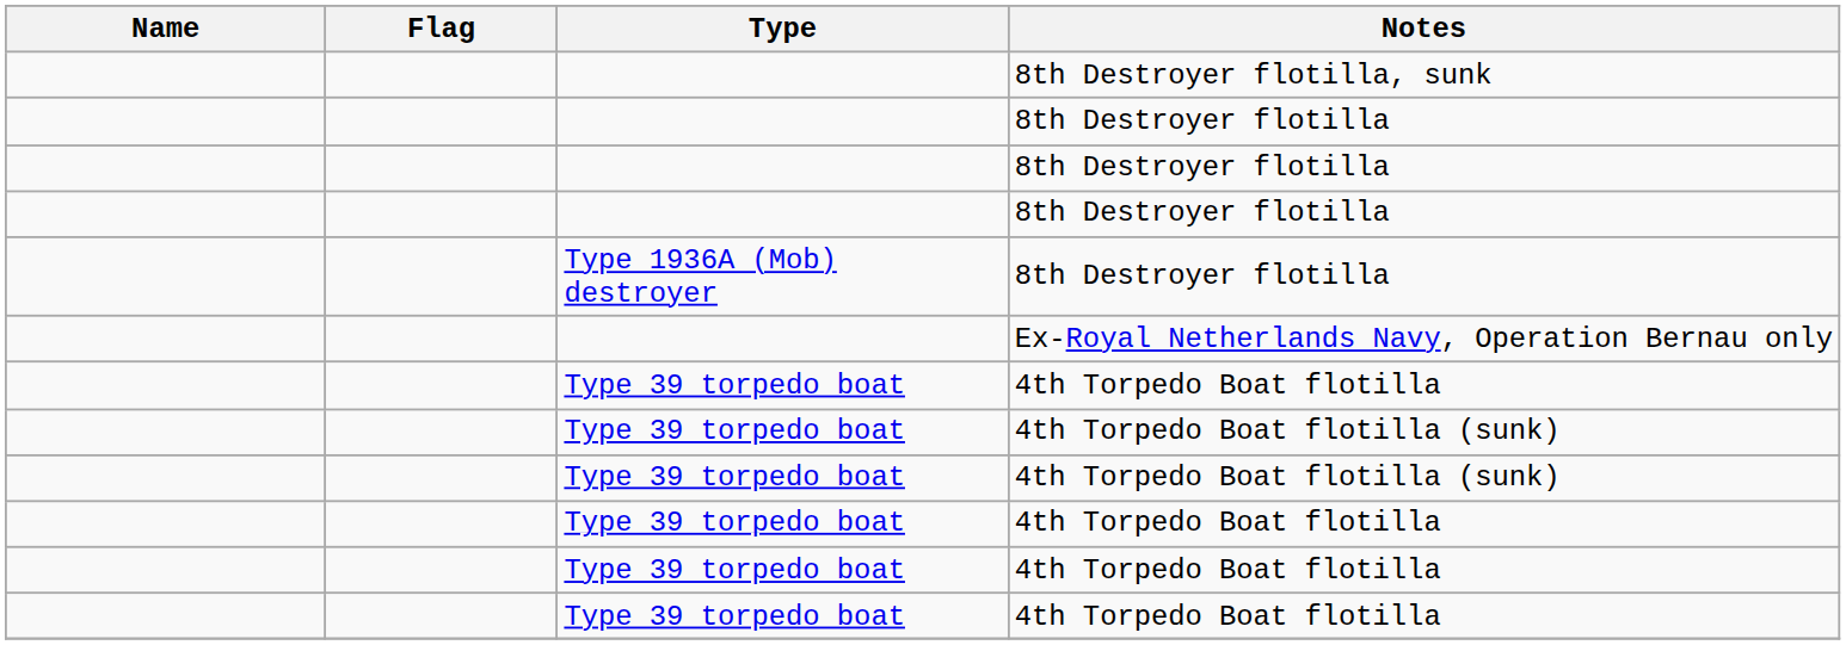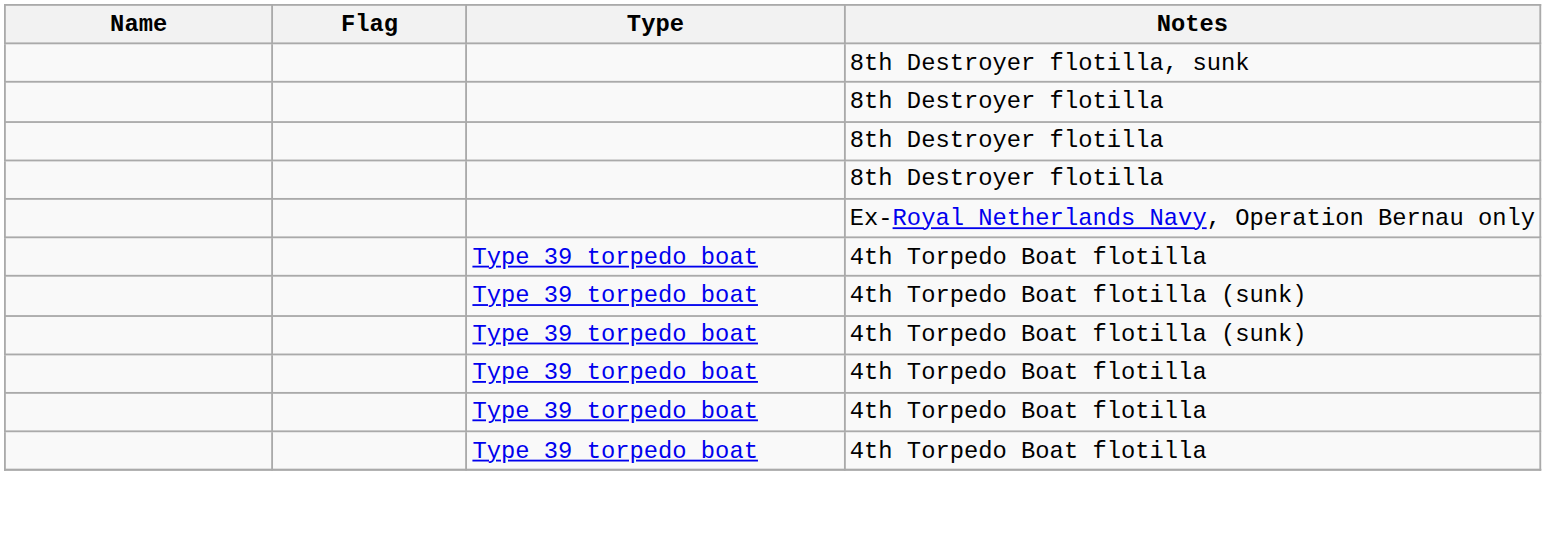- row: Type 1936A (Mob) destroyer | 8th Destroyer flotilla
